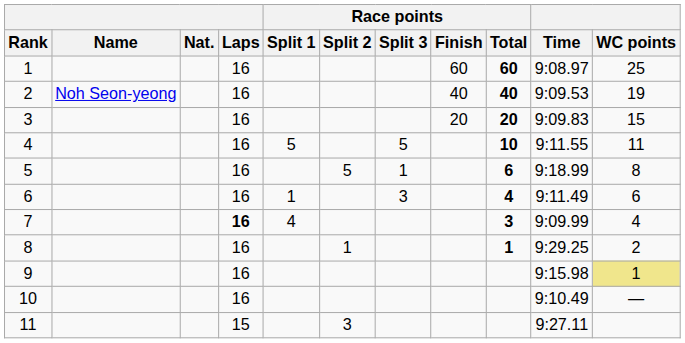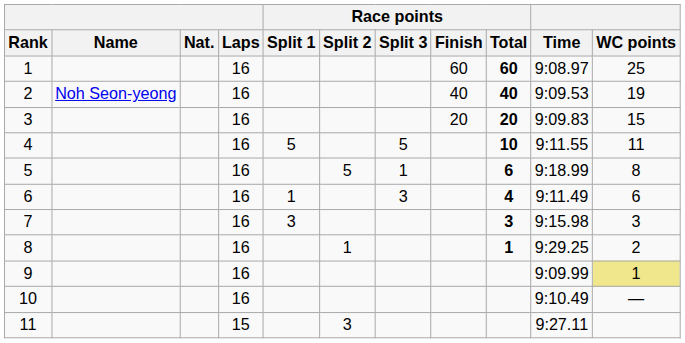7 | Laps: bold -> normal
7 | Race points / Split 1: 4 -> 3
7 | Time: 9:09.99 -> 9:15.98
7 | WC points: 4 -> 3
9 | Time: 9:15.98 -> 9:09.99
